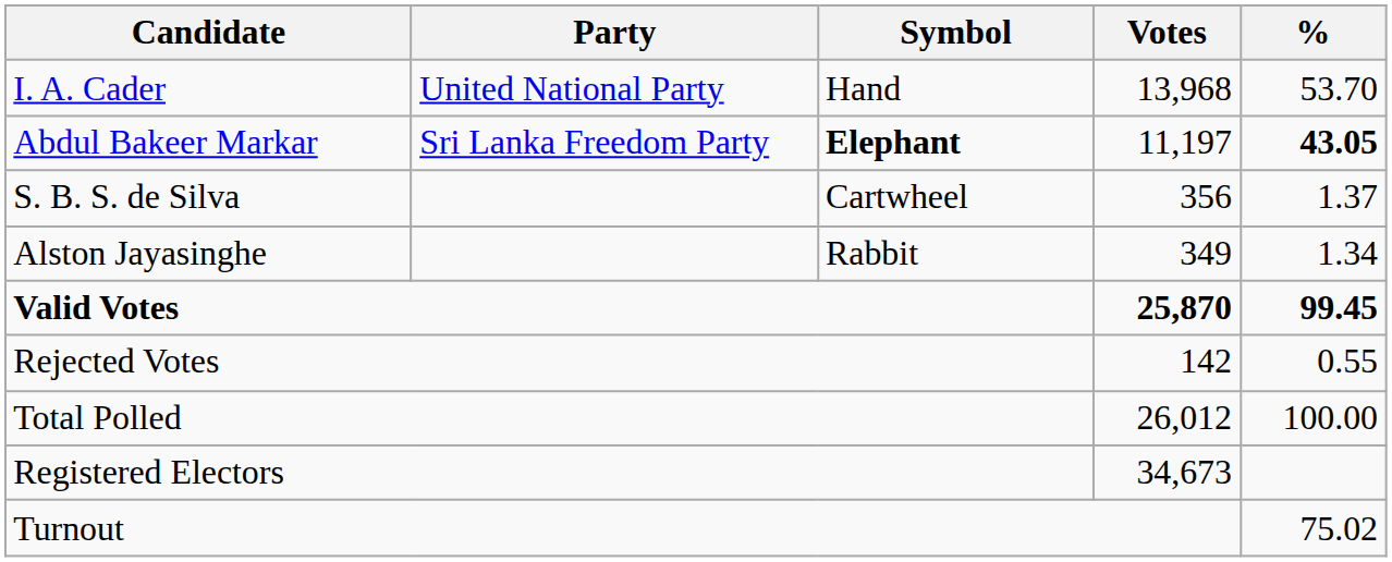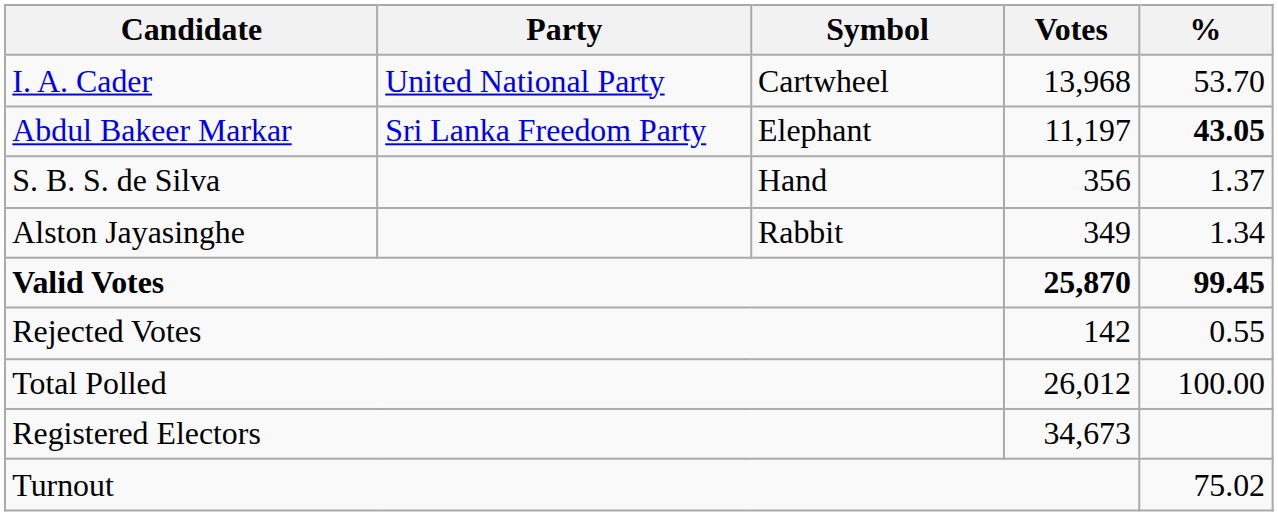I. A. Cader | Symbol: Hand -> Cartwheel
Abdul Bakeer Markar | Symbol: bold -> normal
S. B. S. de Silva | Symbol: Cartwheel -> Hand
